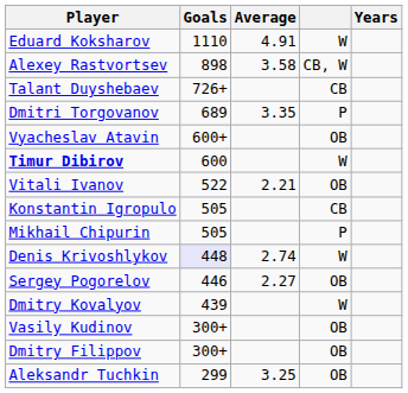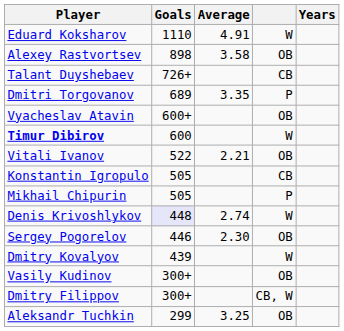Alexey Rastvortsev | column 4: CB, W -> OB
Sergey Pogorelov | Average: 2.27 -> 2.30
Dmitry Filippov | column 4: OB -> CB, W
